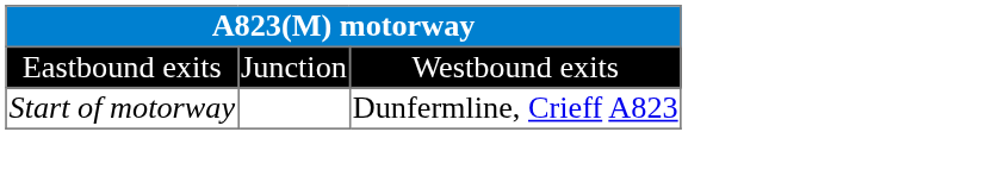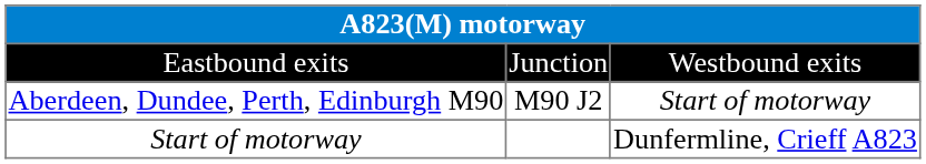+ row: Aberdeen, Dundee, Perth, Edinburgh M90 | M90 J2 | Start of motorway
